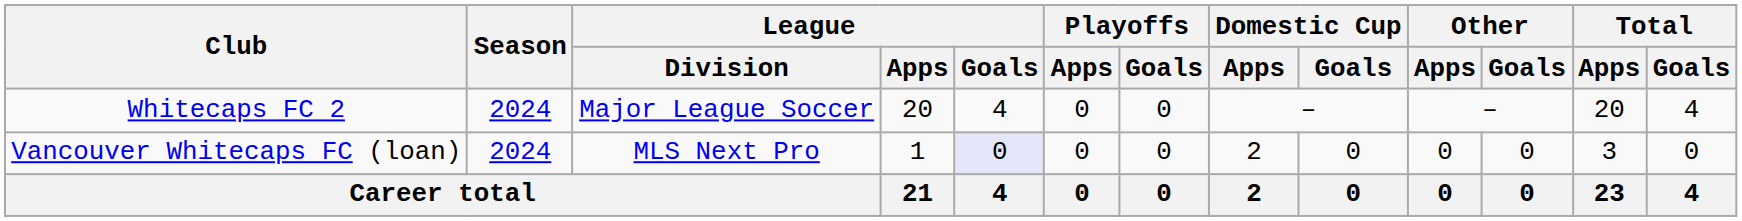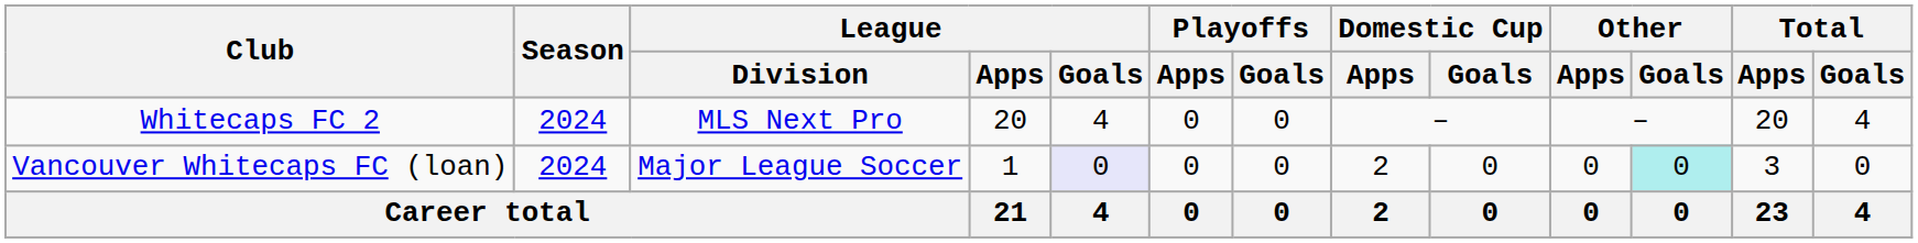Whitecaps FC 2 | League / Division: Major League Soccer -> MLS Next Pro
Vancouver Whitecaps FC (loan) | League / Division: MLS Next Pro -> Major League Soccer
Vancouver Whitecaps FC (loan) | Other / Goals: no background -> paleturquoise background
